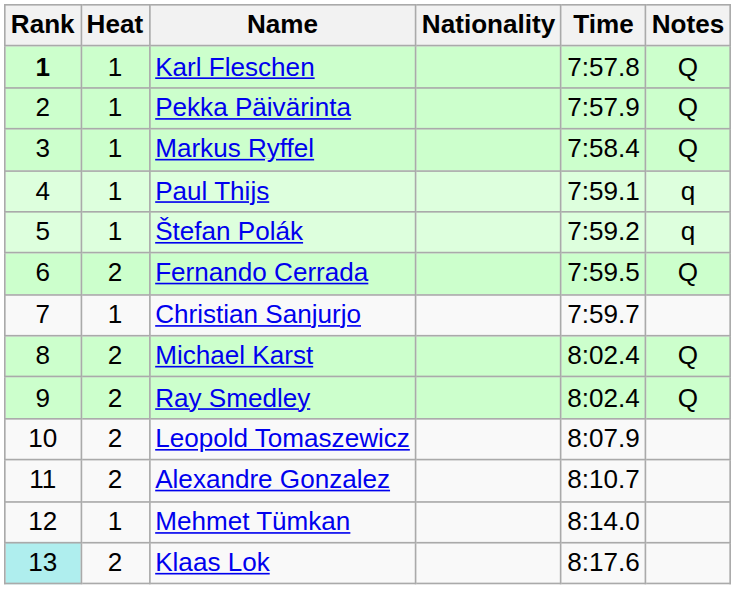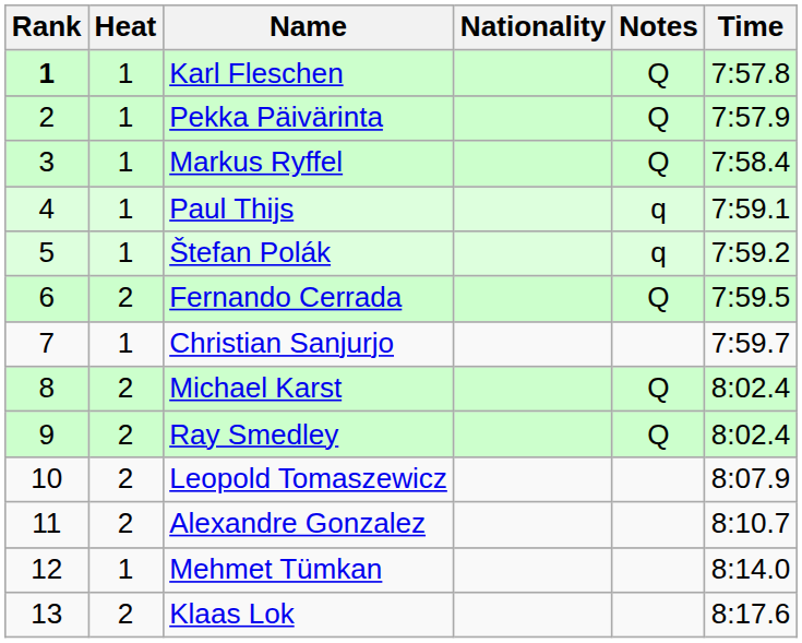columns swapped: Time <-> Notes
Klaas Lok | Rank: paleturquoise background -> no background
